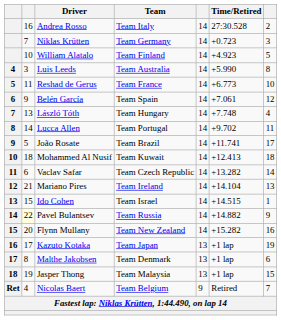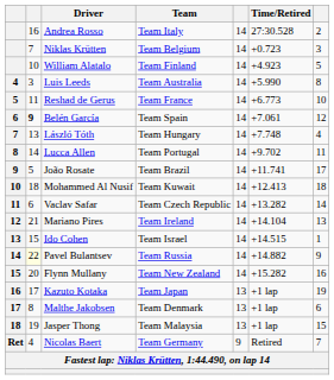Niklas Krütten | Team: Team Germany -> Team Belgium
Belén García | column 2: normal -> bold
Nicolas Baert | Team: Team Belgium -> Team Germany
